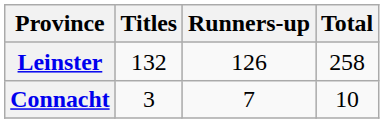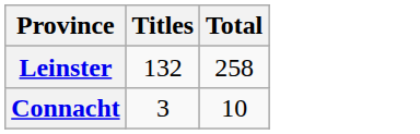- column: Runners-up | 126 | 7
